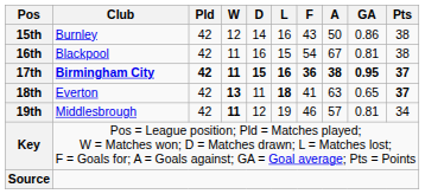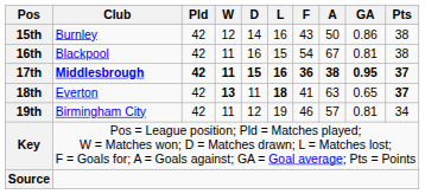17th | Club: Birmingham City -> Middlesbrough
19th | Club: Middlesbrough -> Birmingham City
19th | W: bold -> normal
